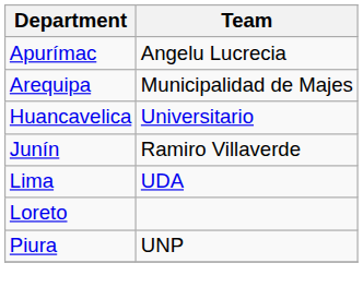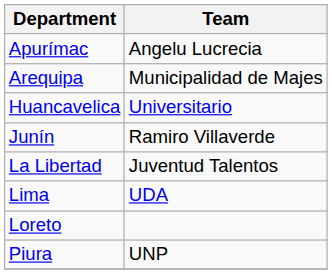+ row: La Libertad | Juventud Talentos
